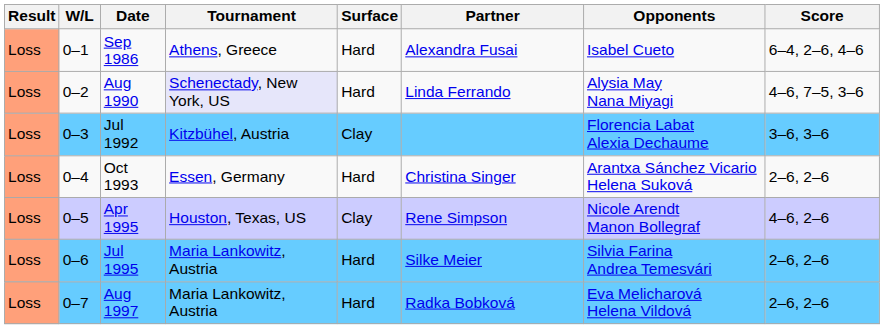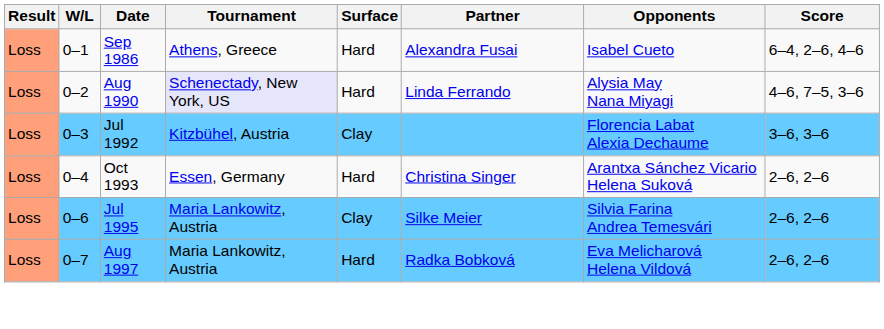- row: Loss | 0–5 | Apr 1995 | Houston, Texas, US | Clay | Rene Simpson | Nicole Arendt Manon Bollegraf | 4–6, 2–6
Jul 1995 | Surface: Hard -> Clay
